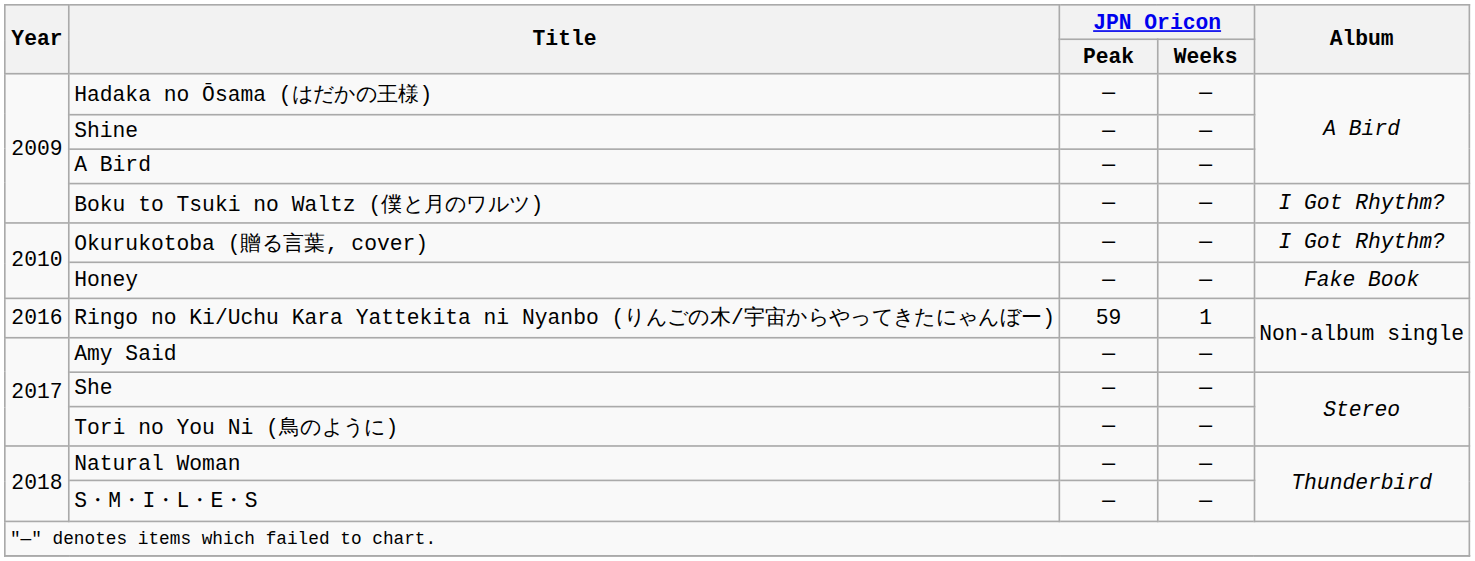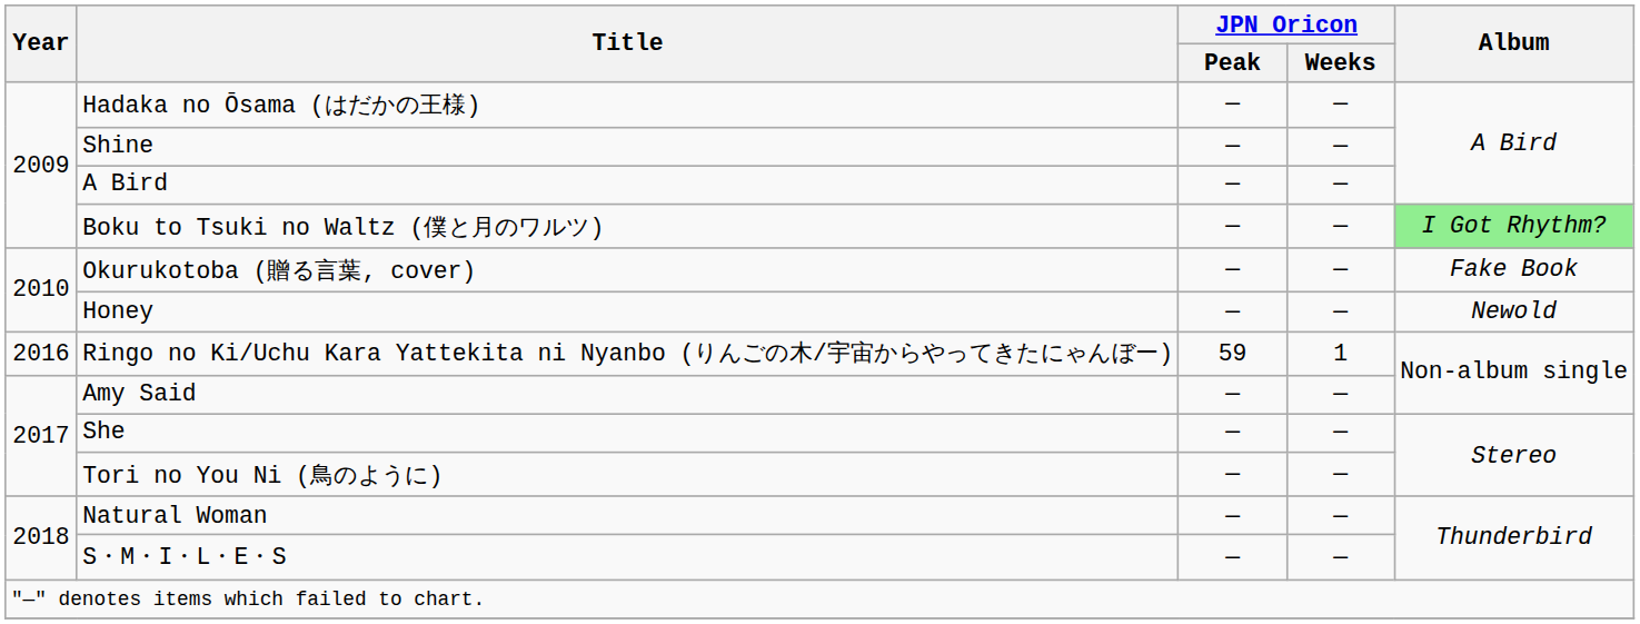Boku to Tsuki no Waltz (僕と月のワルツ) | Album: no background -> lightgreen background
Okurukotoba (贈る言葉, cover) | Album: I Got Rhythm? -> Fake Book
Honey | Album: Fake Book -> Newold
